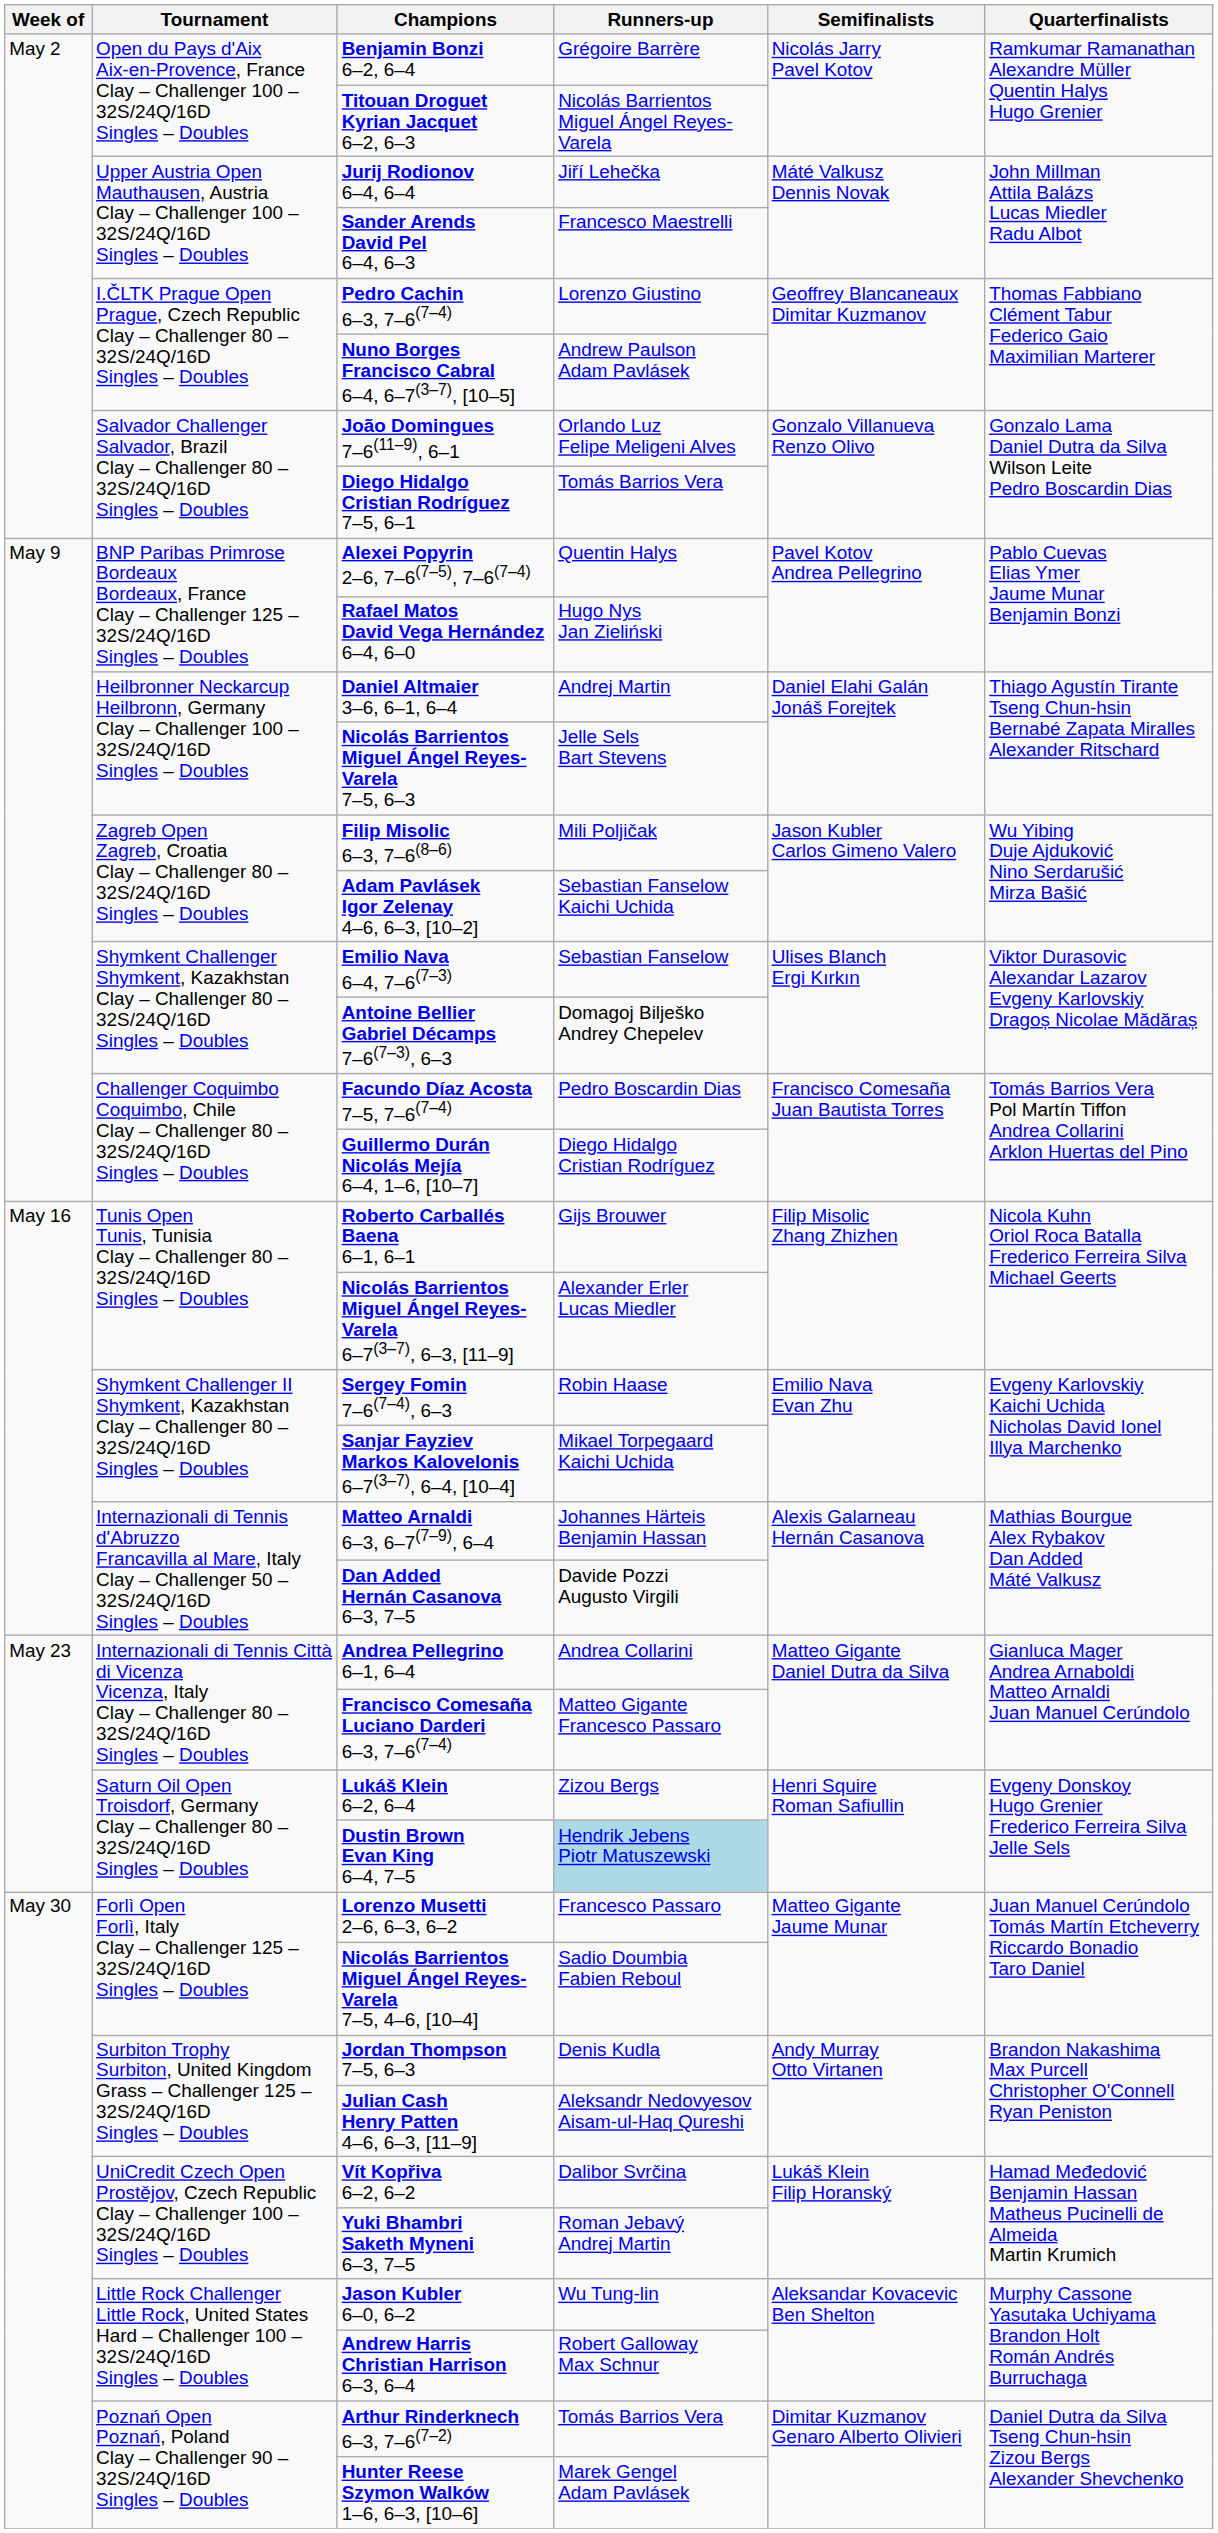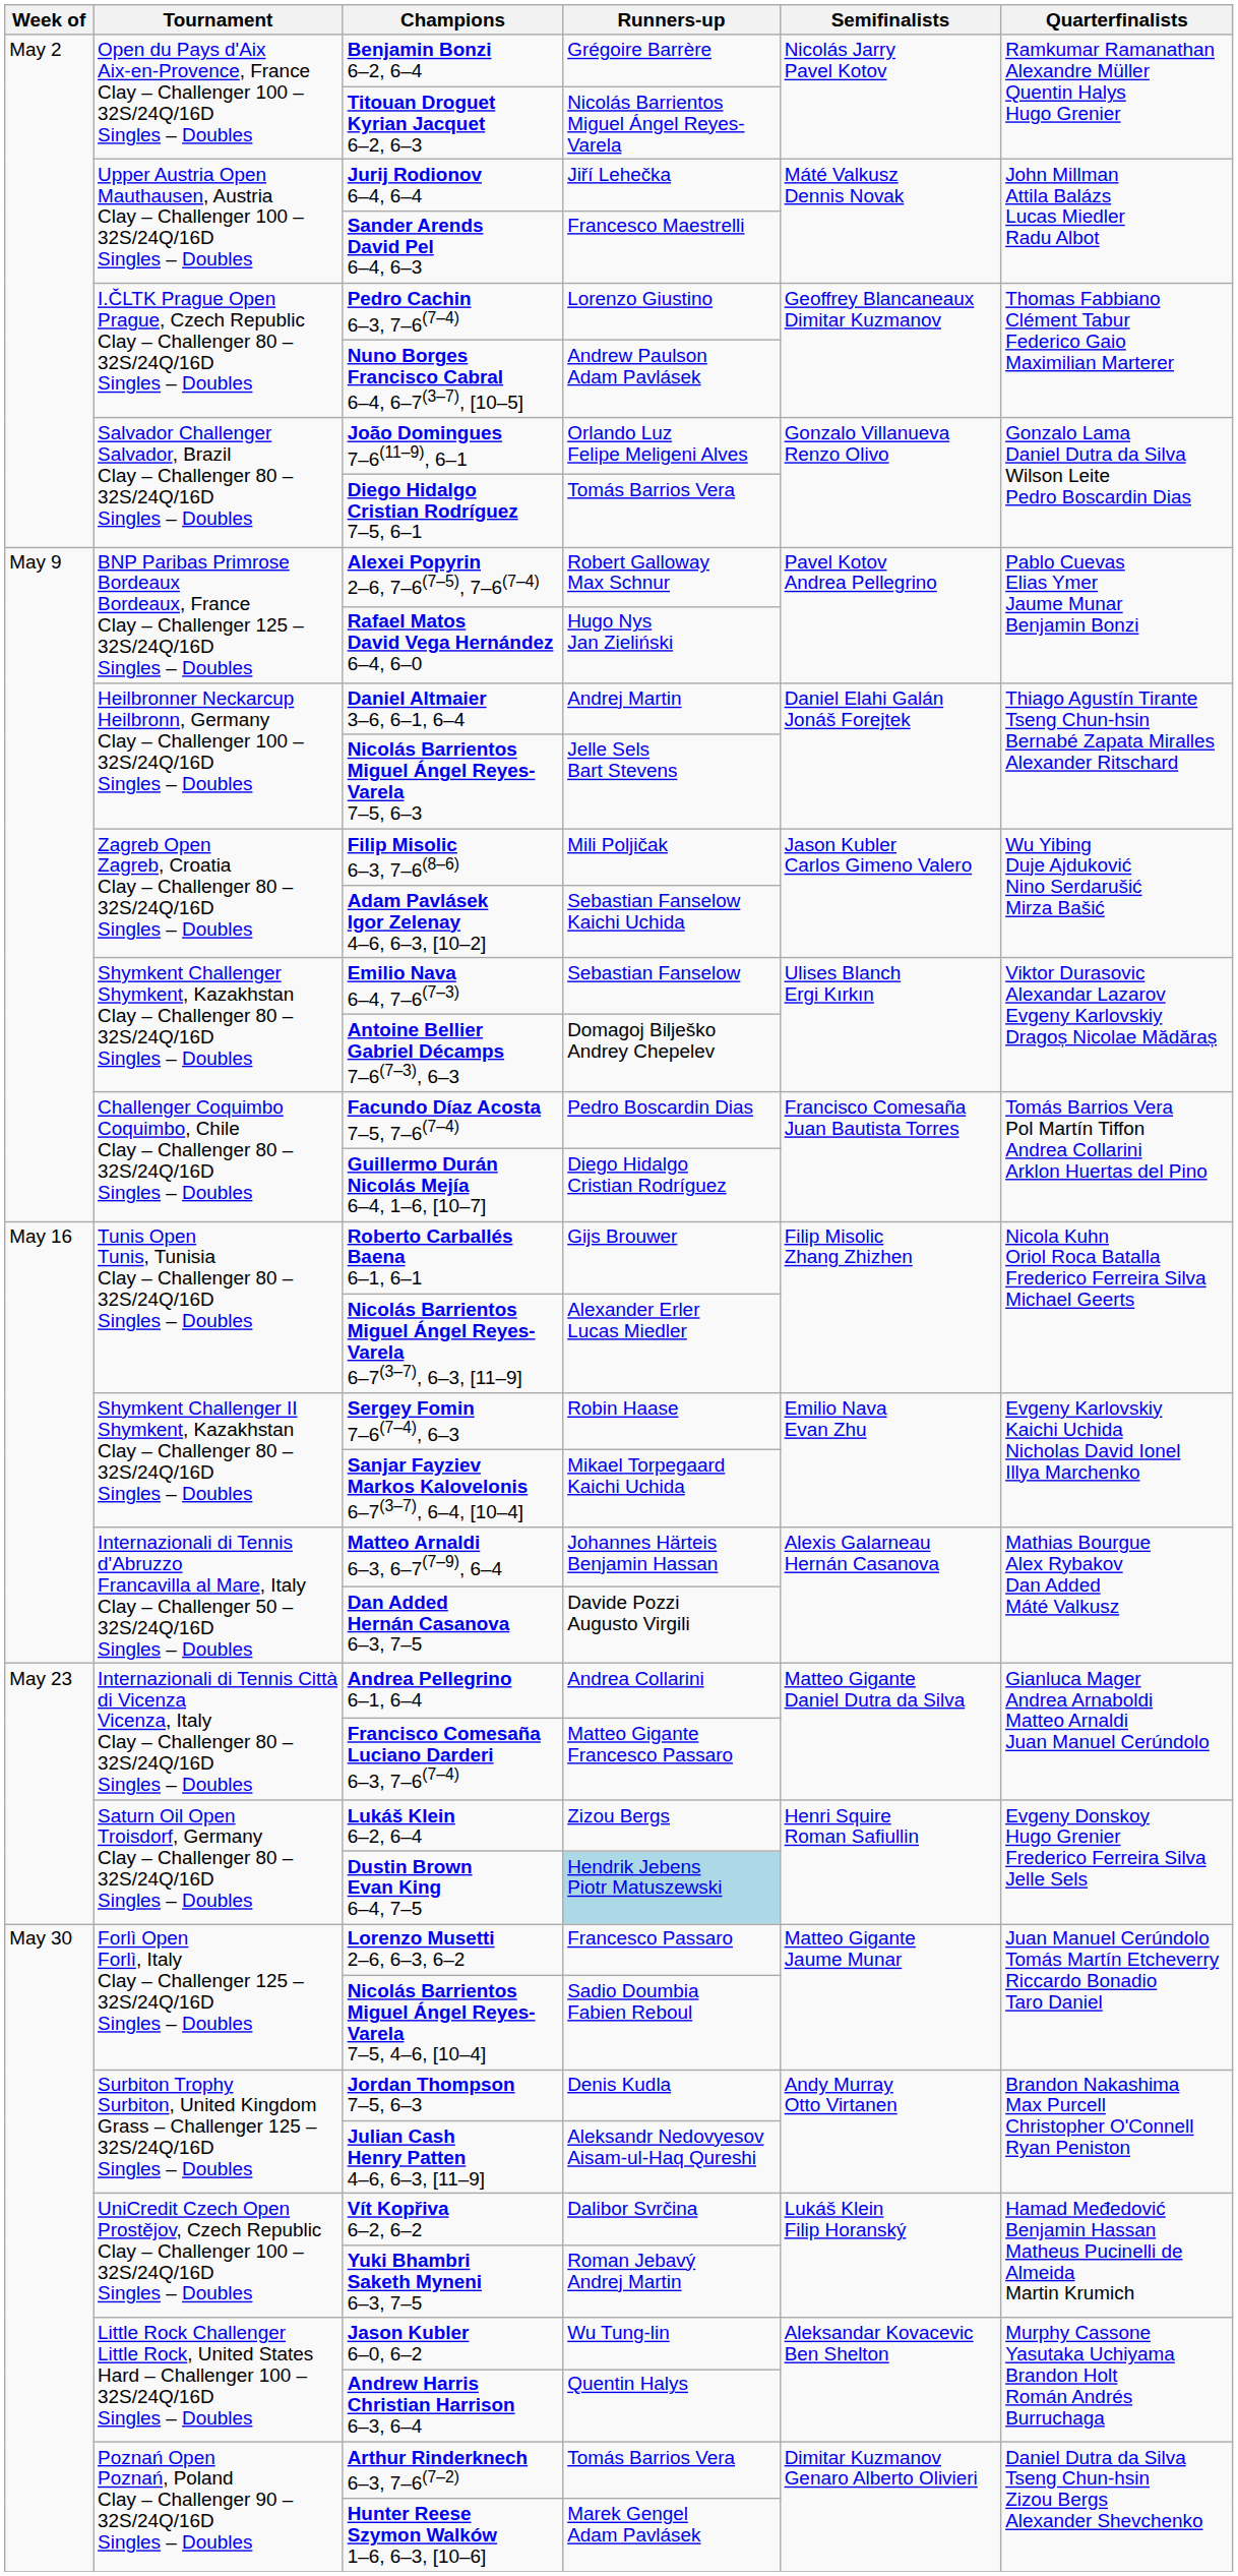Alexei Popyrin 2–6, 7–6(7–5), 7–6(7–4) | Runners-up: Quentin Halys -> Robert Galloway Max Schnur
Andrew Harris Christian Harrison 6–3, 6–4 | Runners-up: Robert Galloway Max Schnur -> Quentin Halys
